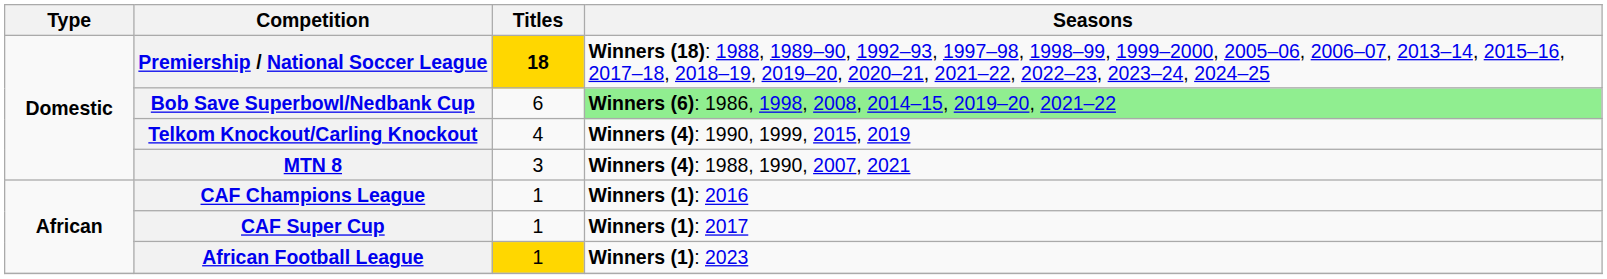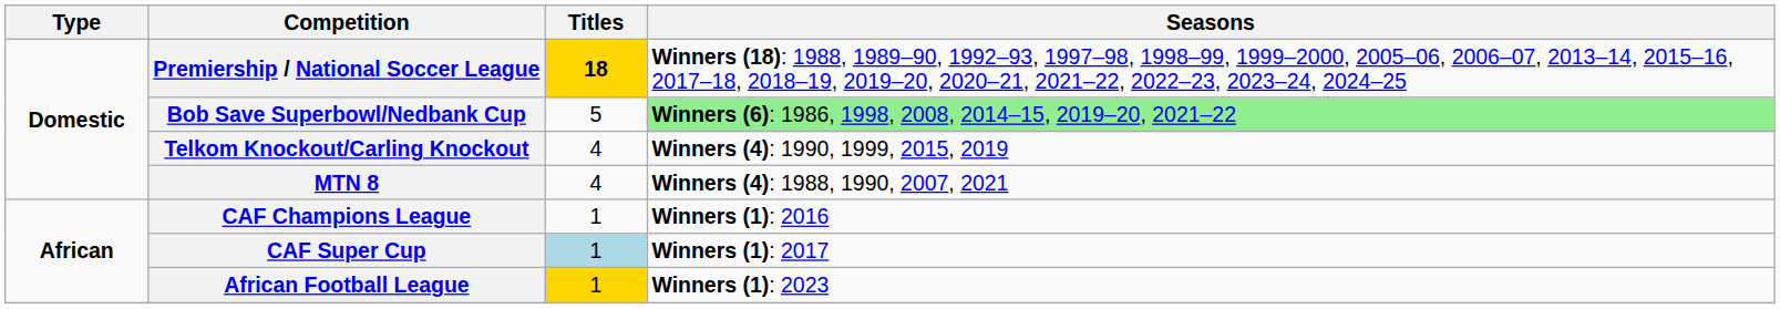Bob Save Superbowl/Nedbank Cup | Titles: 6 -> 5
MTN 8 | Titles: 3 -> 4
CAF Super Cup | Titles: no background -> lightblue background
